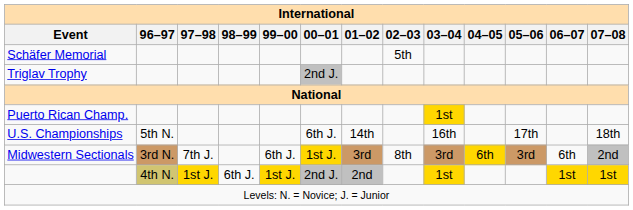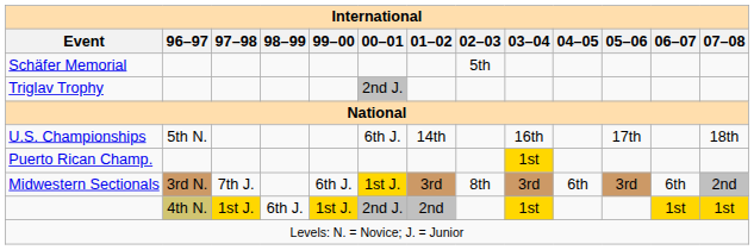rows swapped: U.S. Championships <-> Puerto Rican Champ.
Midwestern Sectionals | 04–05: gold background -> no background
